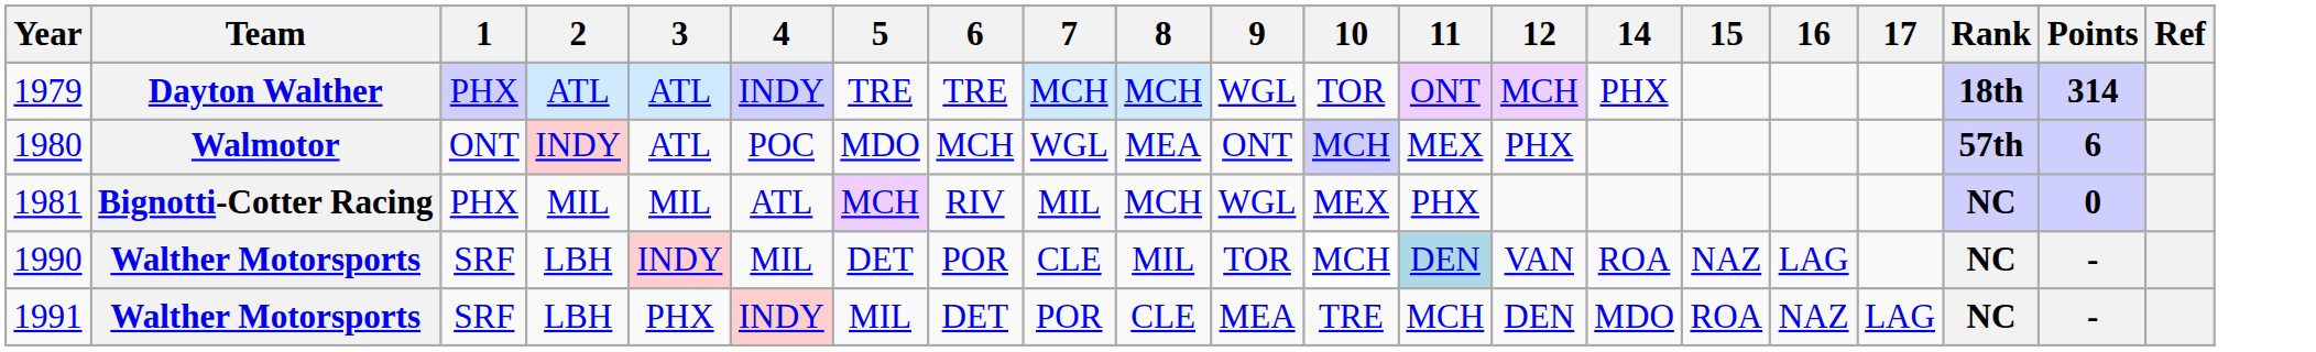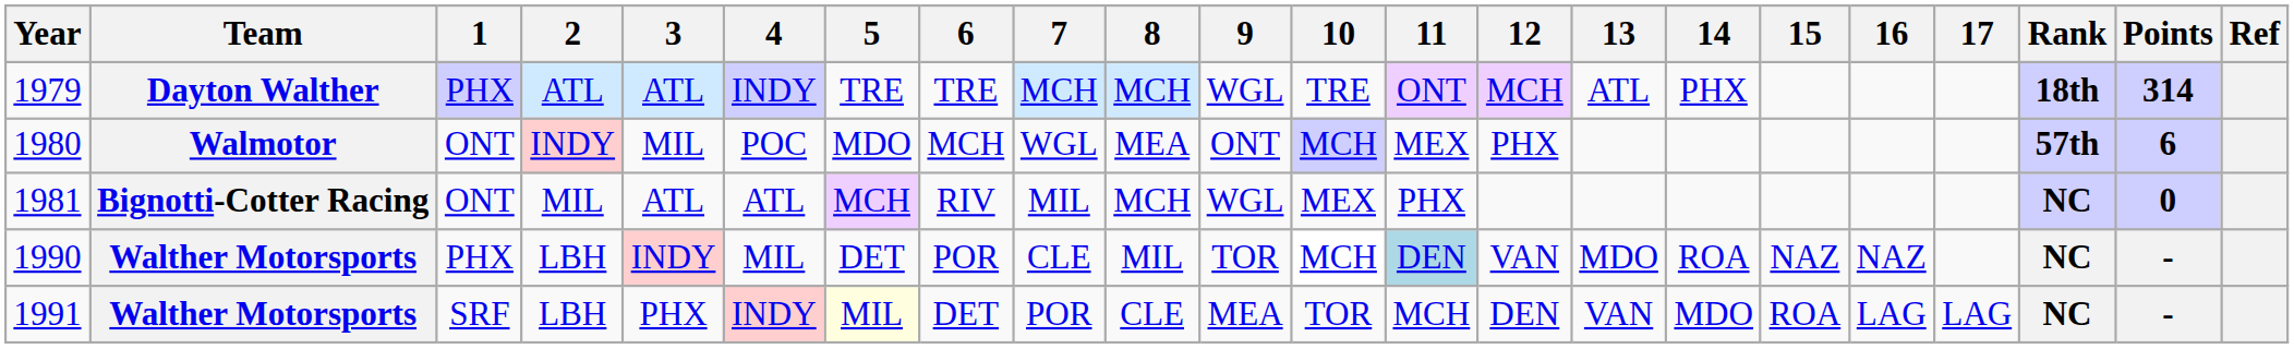+ column: 13 | ATL | MDO | VAN
1979 | 10: TOR -> TRE
1980 | 3: ATL -> MIL
1981 | 1: PHX -> ONT
1981 | 3: MIL -> ATL
1990 | 1: SRF -> PHX
1990 | 16: LAG -> NAZ
1991 | 5: no background -> lightyellow background
1991 | 10: TRE -> TOR
1991 | 16: NAZ -> LAG
